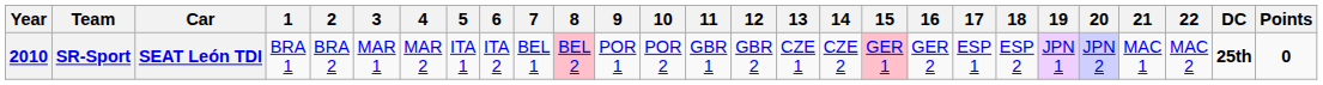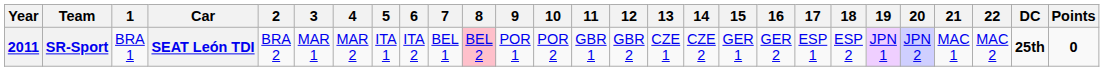columns swapped: Car <-> 1
SR-Sport | Year: 2010 -> 2011
SR-Sport | 15: pink background -> no background
